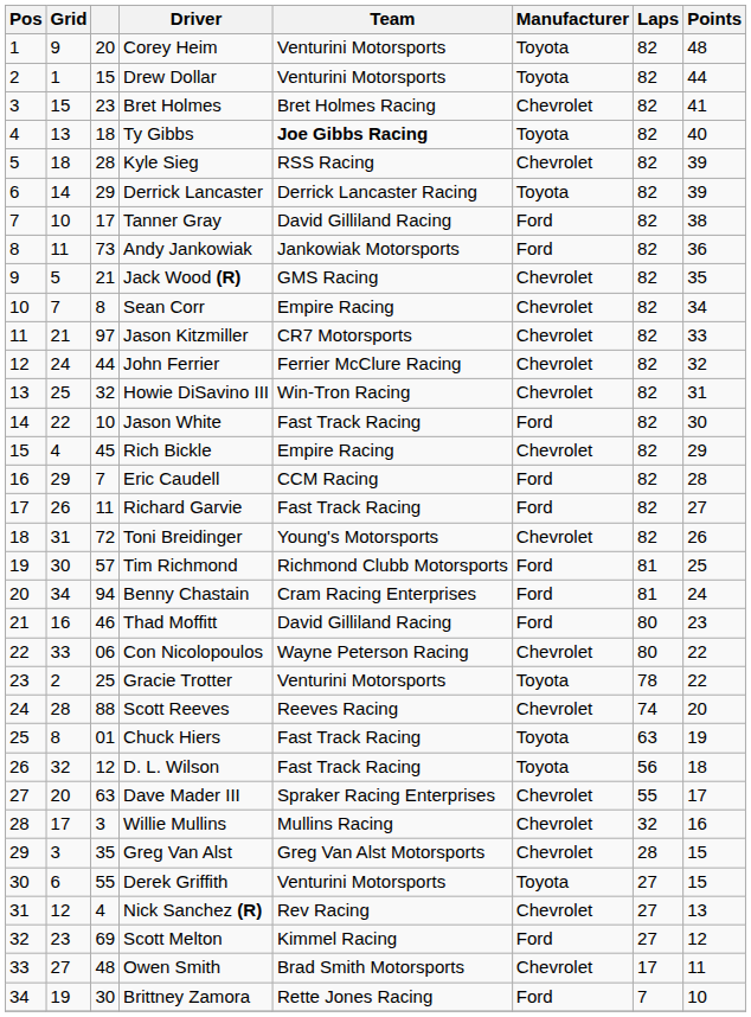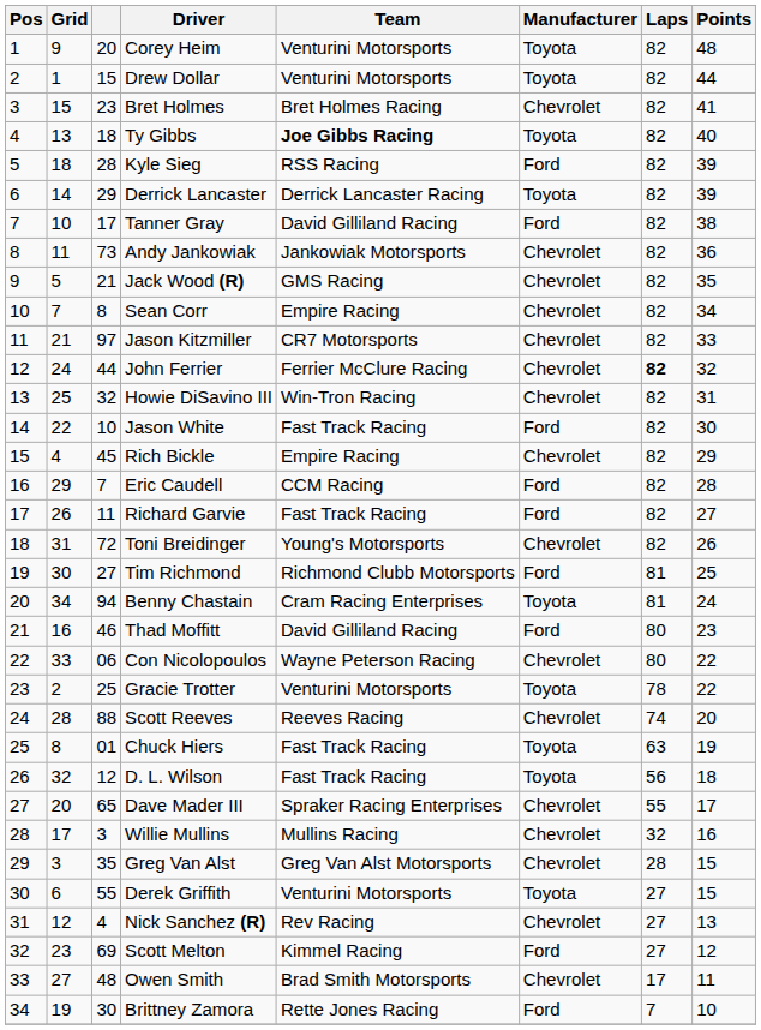Kyle Sieg | Manufacturer: Chevrolet -> Ford
Andy Jankowiak | Manufacturer: Ford -> Chevrolet
John Ferrier | Laps: normal -> bold
Tim Richmond | column 3: 57 -> 27
Benny Chastain | Manufacturer: Ford -> Toyota
Dave Mader III | column 3: 63 -> 65
